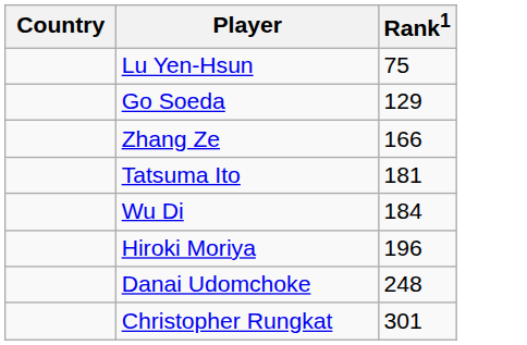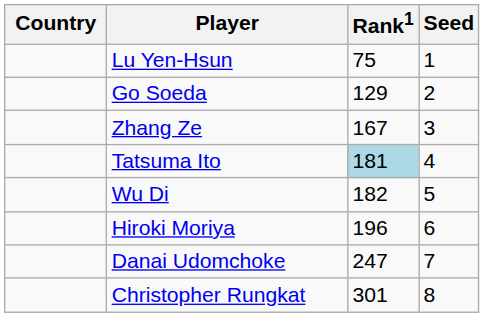+ column: Seed | 1 | 2 | 3 | 4 | 5 | 6 | 7 | 8
Zhang Ze | Rank1: 166 -> 167
Tatsuma Ito | Rank1: no background -> lightblue background
Wu Di | Rank1: 184 -> 182
Danai Udomchoke | Rank1: 248 -> 247
